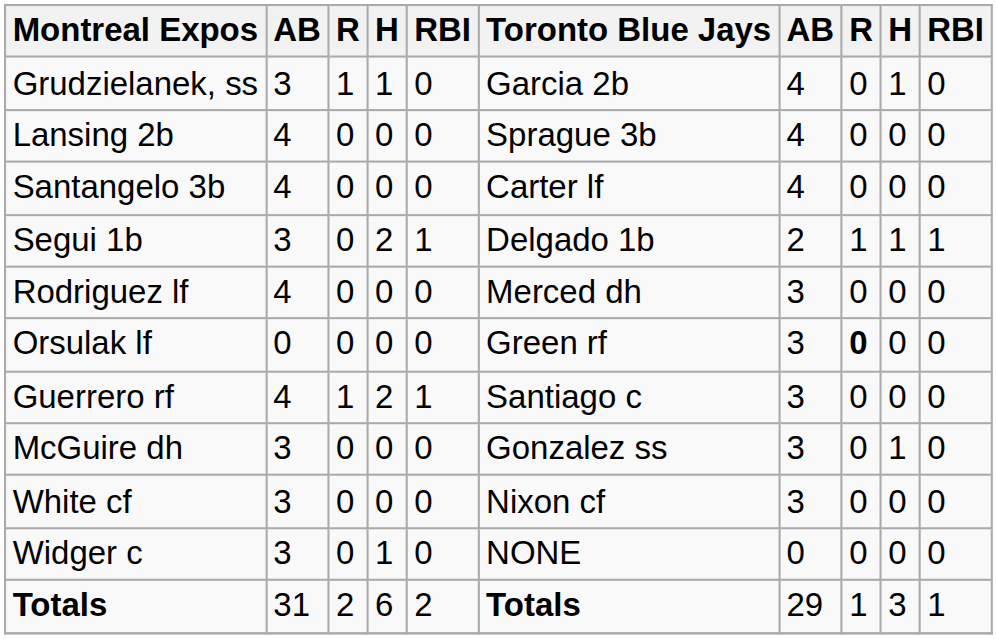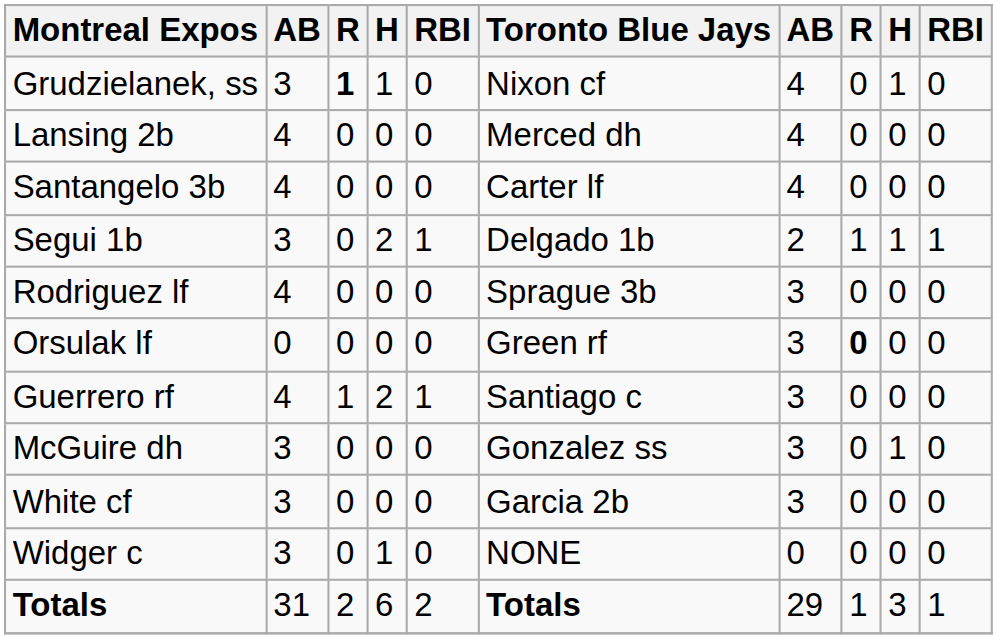Grudzielanek, ss | column 3: normal -> bold
Grudzielanek, ss | Toronto Blue Jays: Garcia 2b -> Nixon cf
Lansing 2b | Toronto Blue Jays: Sprague 3b -> Merced dh
Rodriguez lf | Toronto Blue Jays: Merced dh -> Sprague 3b
White cf | Toronto Blue Jays: Nixon cf -> Garcia 2b
